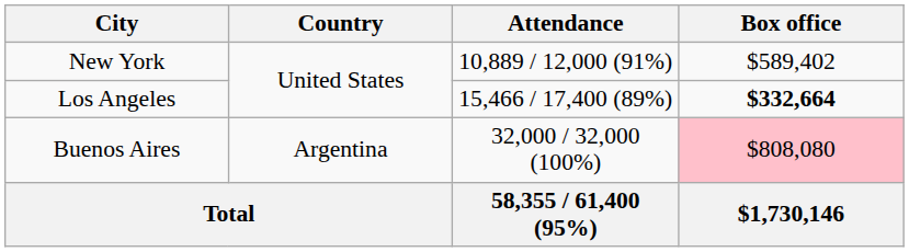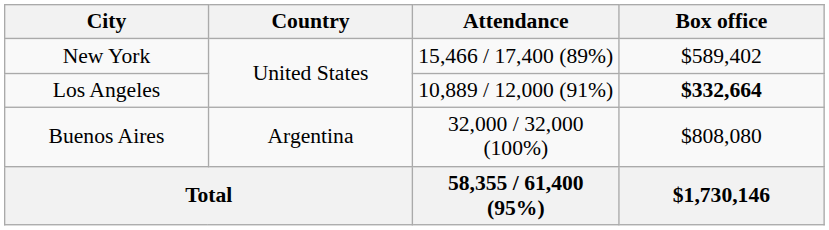New York | Attendance: 10,889 / 12,000 (91%) -> 15,466 / 17,400 (89%)
Los Angeles | Attendance: 15,466 / 17,400 (89%) -> 10,889 / 12,000 (91%)
Buenos Aires | Box office: pink background -> no background
